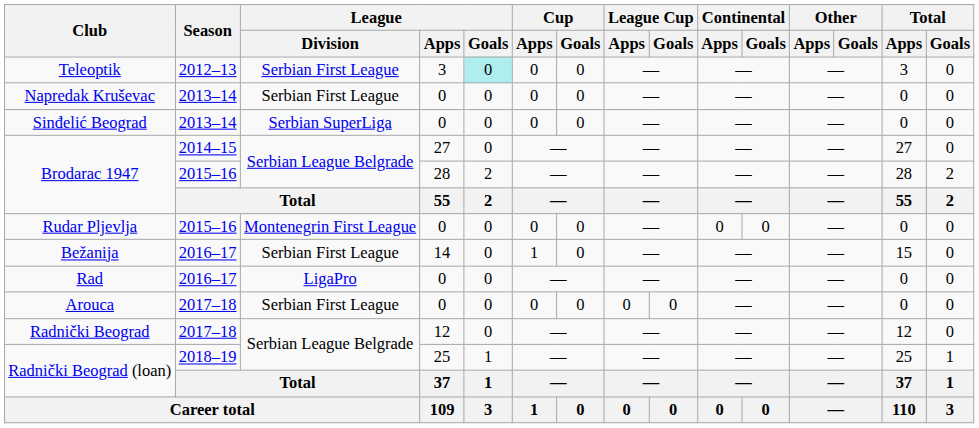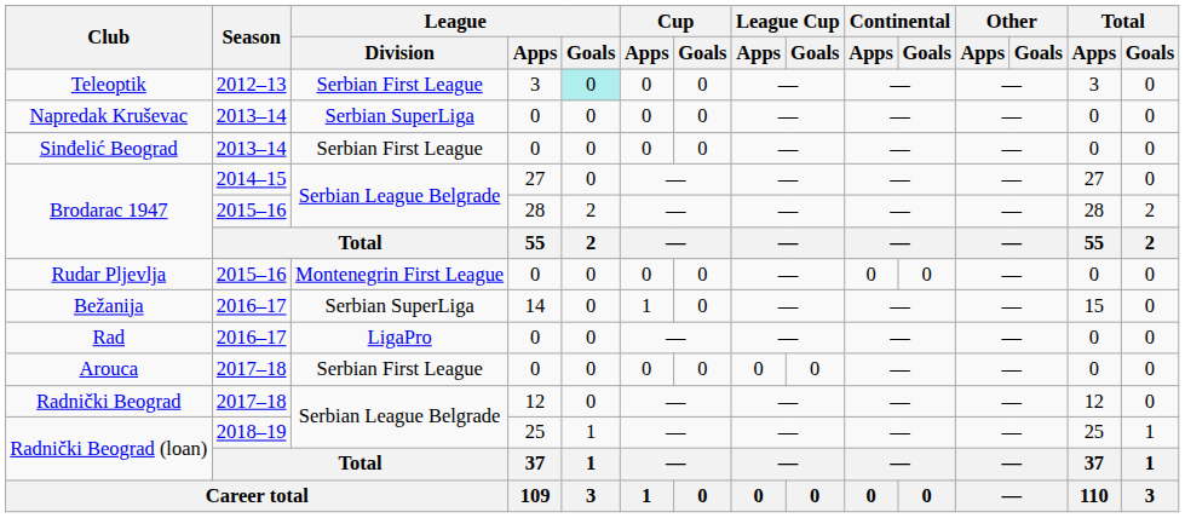Napredak Kruševac | League / Division: Serbian First League -> Serbian SuperLiga
Sinđelić Beograd | League / Division: Serbian SuperLiga -> Serbian First League
Bežanija | League / Division: Serbian First League -> Serbian SuperLiga
